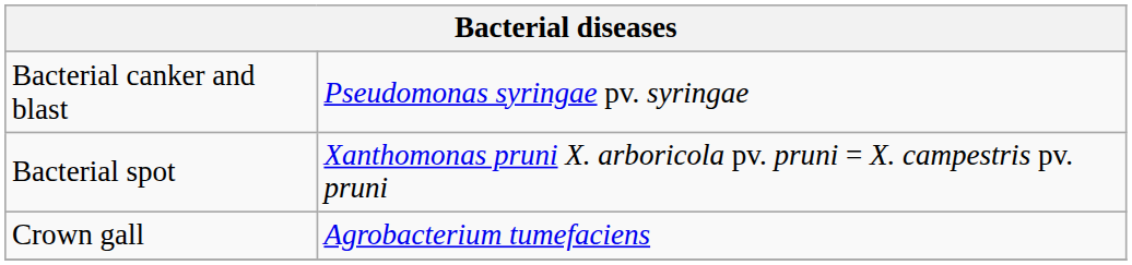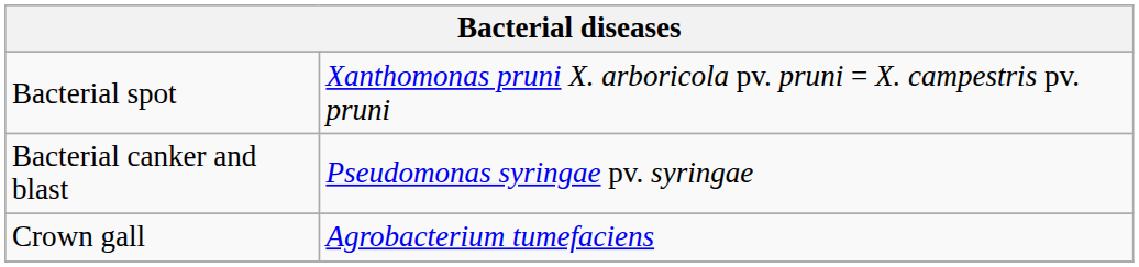rows swapped: Bacterial canker and blast <-> Bacterial spot
